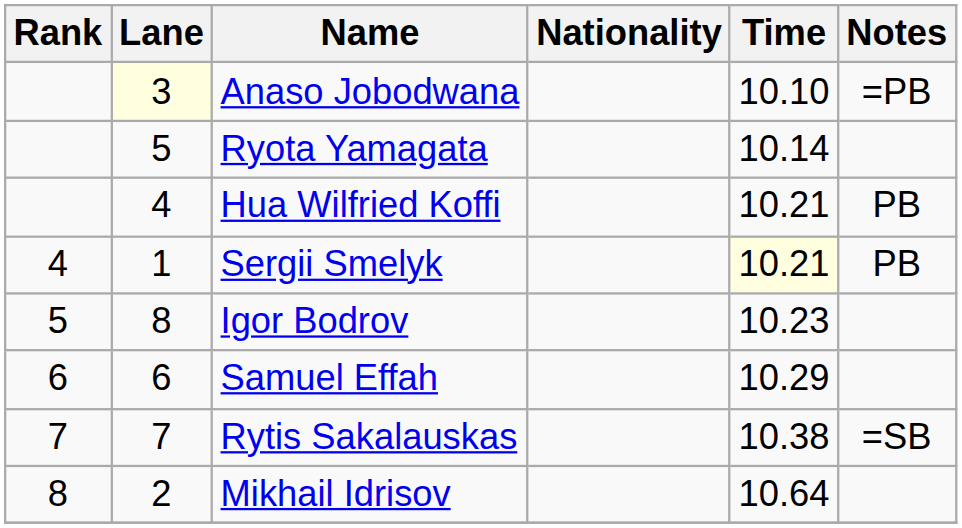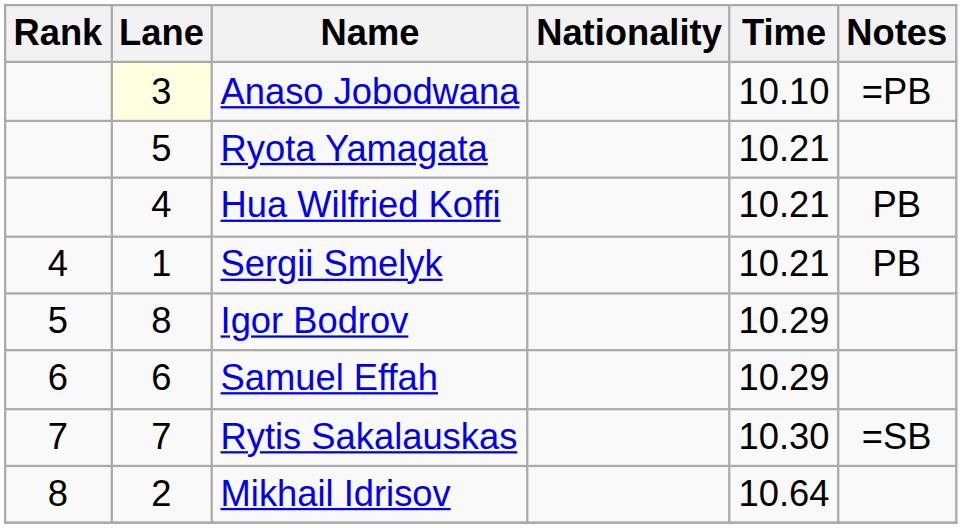Ryota Yamagata | Time: 10.14 -> 10.21
Sergii Smelyk | Time: lightyellow background -> no background
Igor Bodrov | Time: 10.23 -> 10.29
Rytis Sakalauskas | Time: 10.38 -> 10.30
